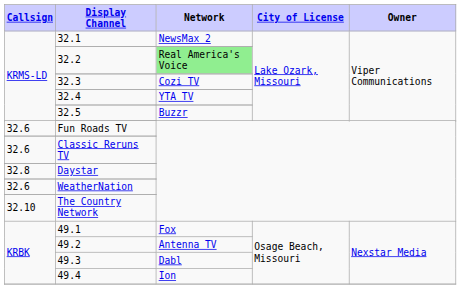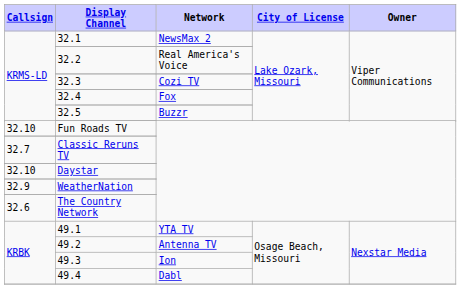32.2 | Network: lightgreen background -> no background
32.4 | Network: YTA TV -> Fox
Fun Roads TV | Callsign: 32.6 -> 32.10
Classic Reruns TV | Callsign: 32.6 -> 32.7
Daystar | Callsign: 32.8 -> 32.10
WeatherNation | Callsign: 32.6 -> 32.9
The Country Network | Callsign: 32.10 -> 32.6
49.1 | Network: Fox -> YTA TV
49.3 | Network: Dabl -> Ion
49.4 | Network: Ion -> Dabl
